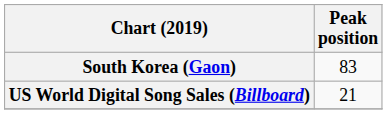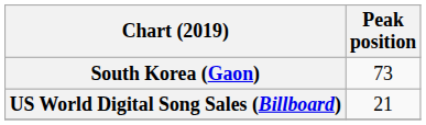South Korea (Gaon) | Peak position: 83 -> 73
